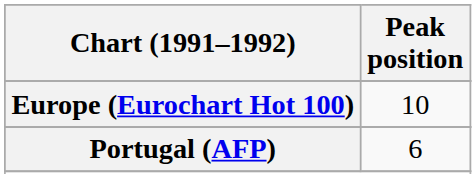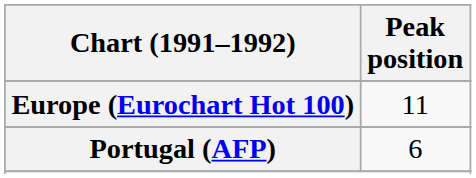Europe (Eurochart Hot 100) | Peak position: 10 -> 11
